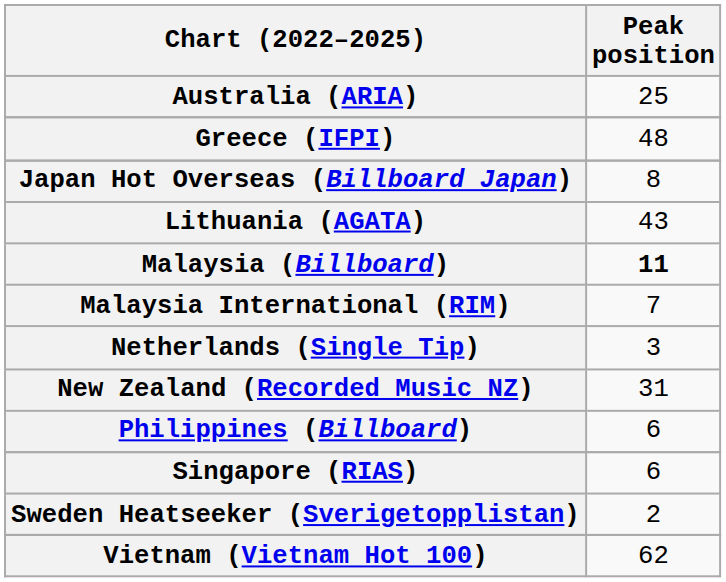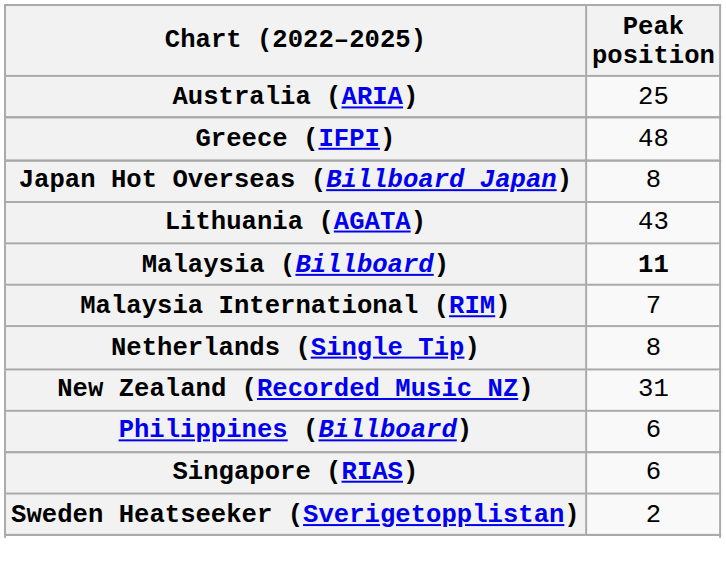Netherlands (Single Tip) | Peak position: 3 -> 8
- row: Vietnam (Vietnam Hot 100) | 62
